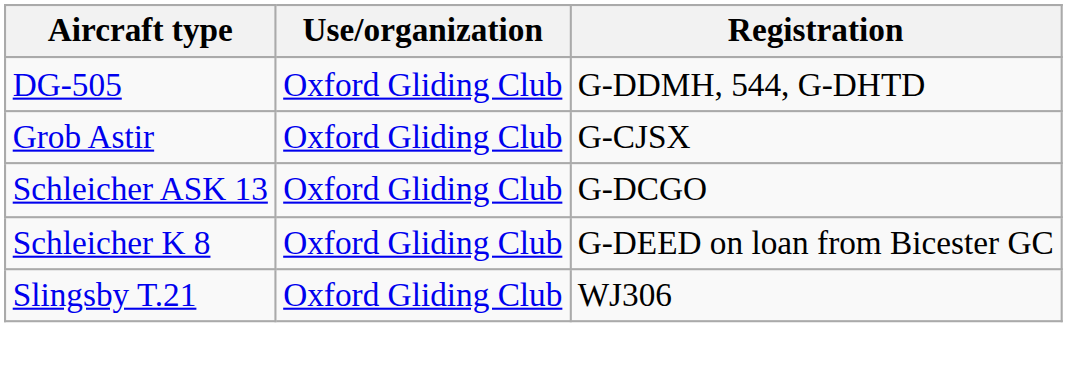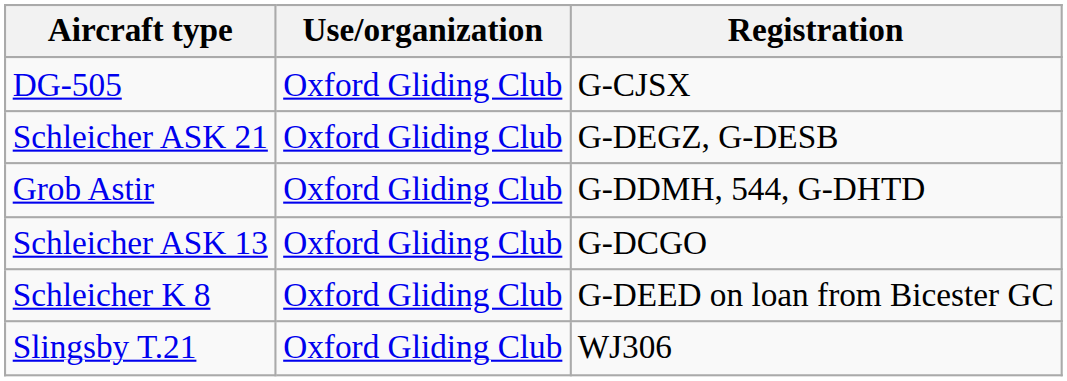DG-505 | Registration: G-DDMH, 544, G-DHTD -> G-CJSX
+ row: Schleicher ASK 21 | Oxford Gliding Club | G-DEGZ, G-DESB
Grob Astir | Registration: G-CJSX -> G-DDMH, 544, G-DHTD
